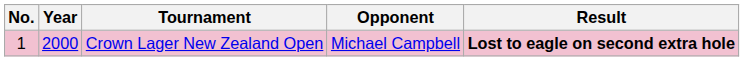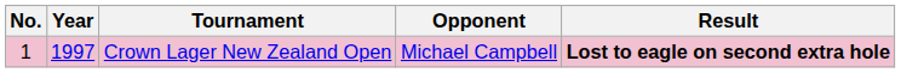Crown Lager New Zealand Open | Year: 2000 -> 1997
